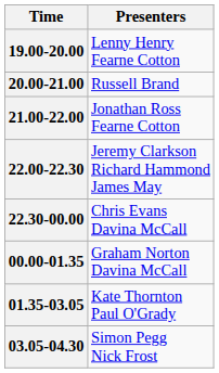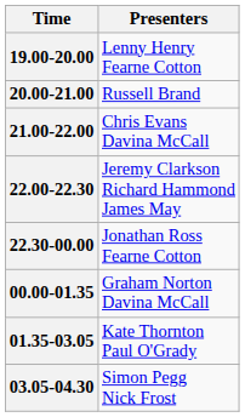21.00-22.00 | Presenters: Jonathan Ross Fearne Cotton -> Chris Evans Davina McCall
22.30-00.00 | Presenters: Chris Evans Davina McCall -> Jonathan Ross Fearne Cotton
